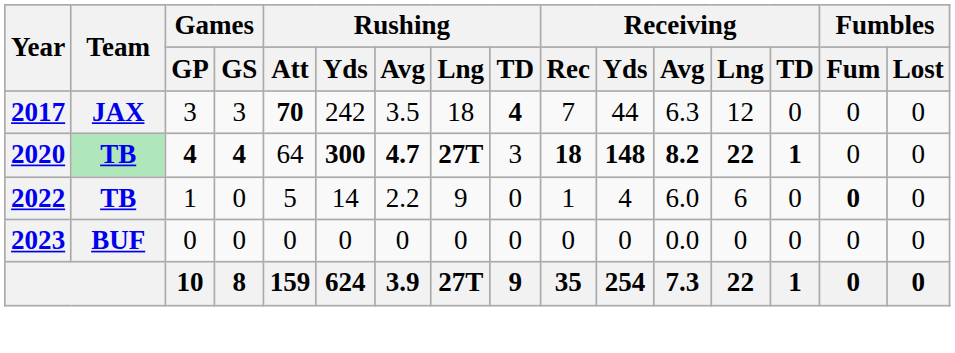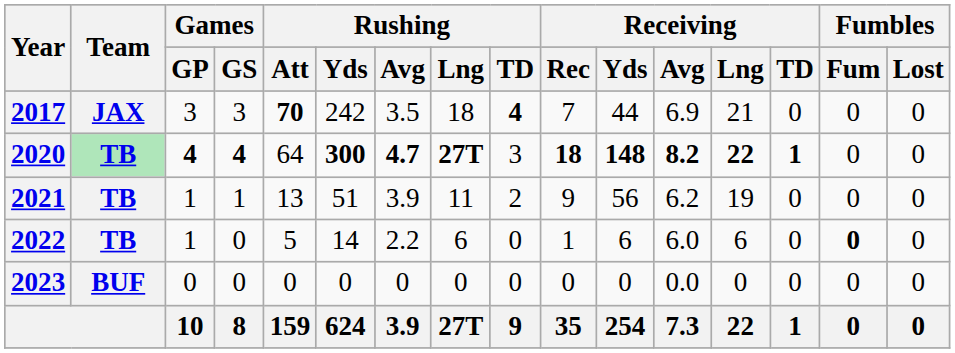2017 | Receiving / Avg: 6.3 -> 6.9
2017 | Receiving / Lng: 12 -> 21
+ row: 2021 | TB | 1 | 1 | 13 | 51 | 3.9 | 11 | 2 | 9 | 56 | 6.2 | 19 | 0 | 0 | 0
2022 | Rushing / Lng: 9 -> 6
2022 | Receiving / Yds: 4 -> 6
